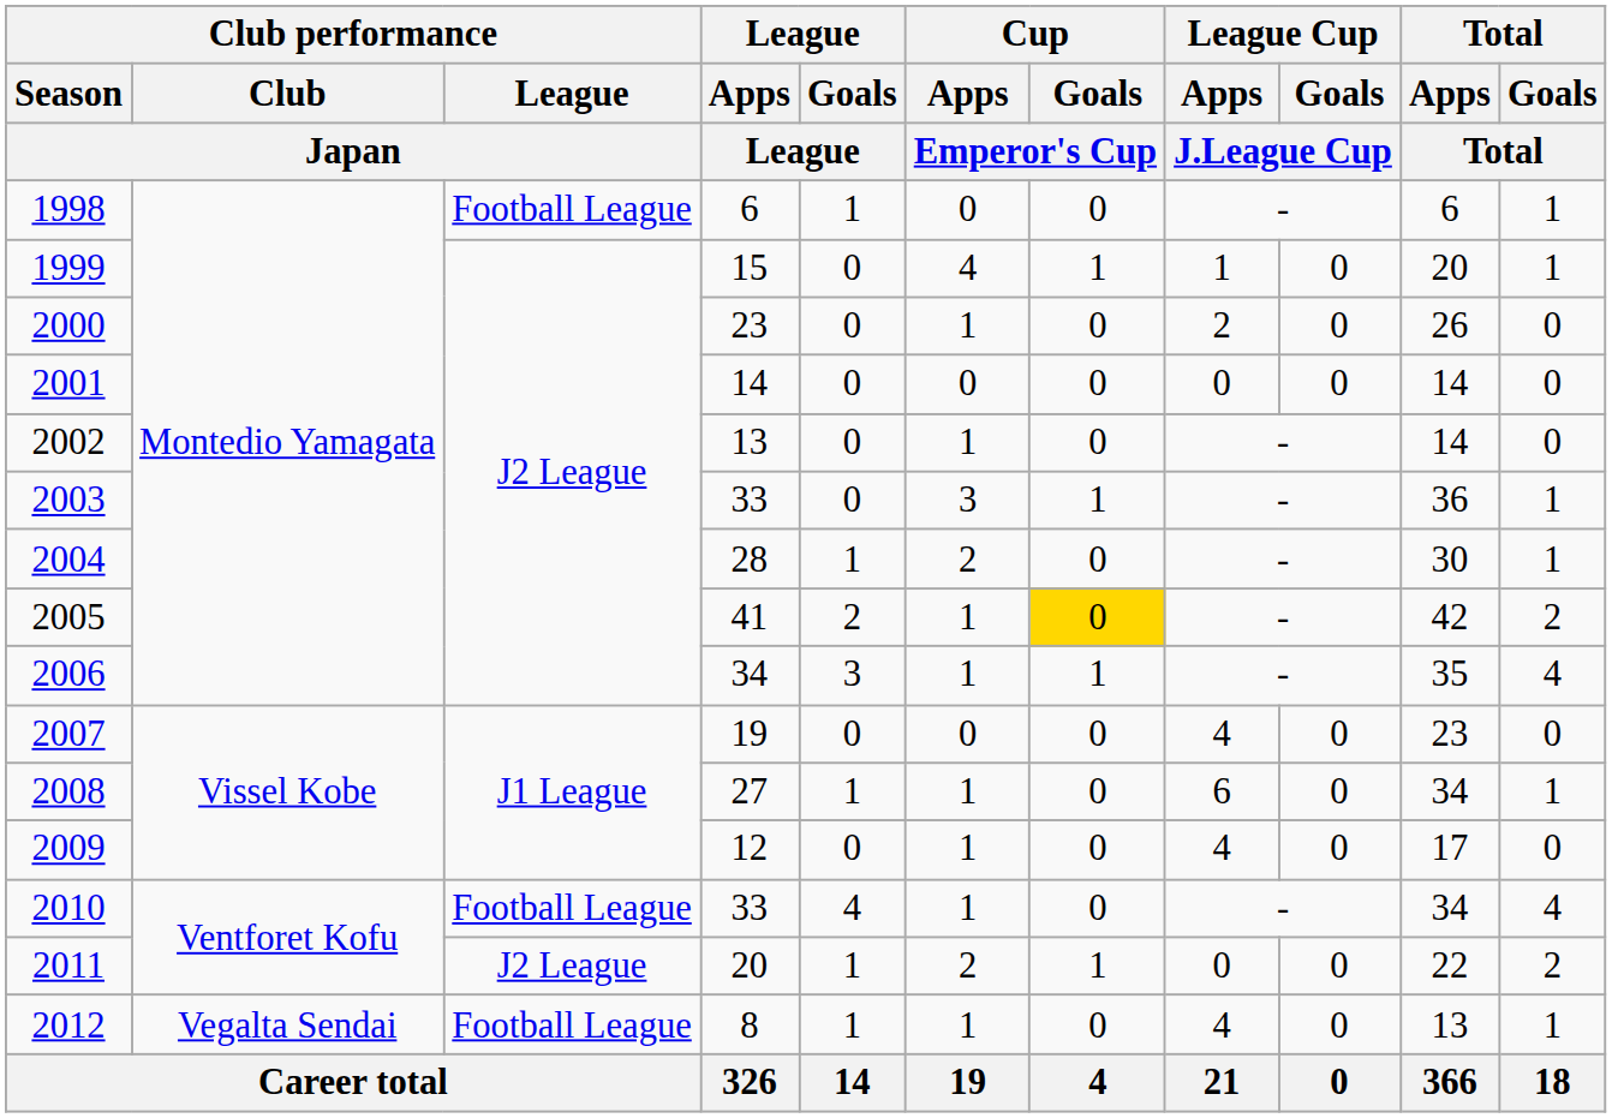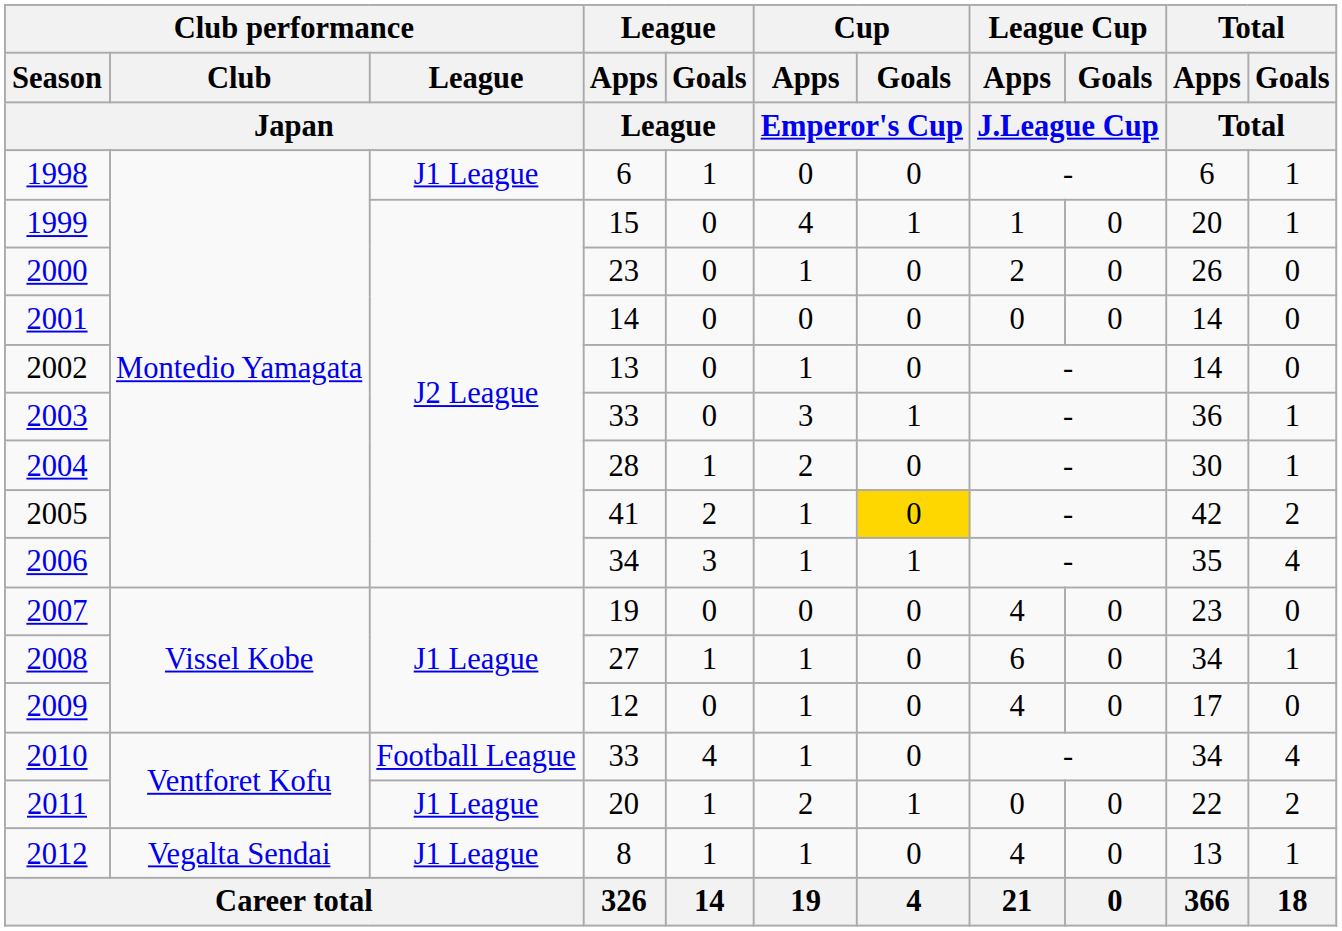1998 | Club performance / League / Japan: Football League -> J1 League
2011 | Club performance / League / Japan: J2 League -> J1 League
2012 | Club performance / League / Japan: Football League -> J1 League
